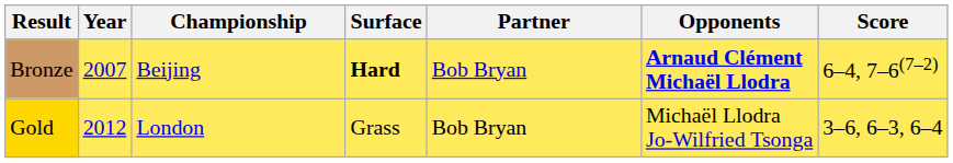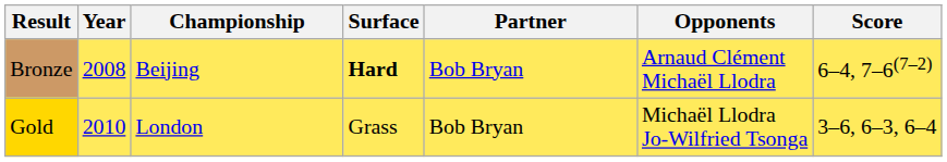Bronze | Year: 2007 -> 2008
Bronze | Opponents: bold -> normal
Gold | Year: 2012 -> 2010
